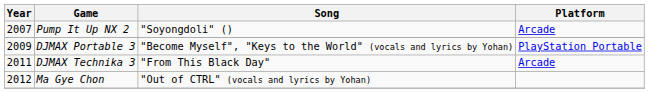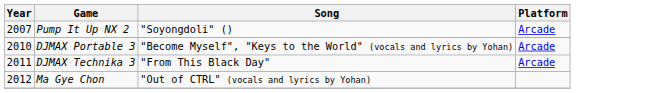DJMAX Portable 3 | Year: 2009 -> 2010
DJMAX Portable 3 | Platform: PlayStation Portable -> Arcade
